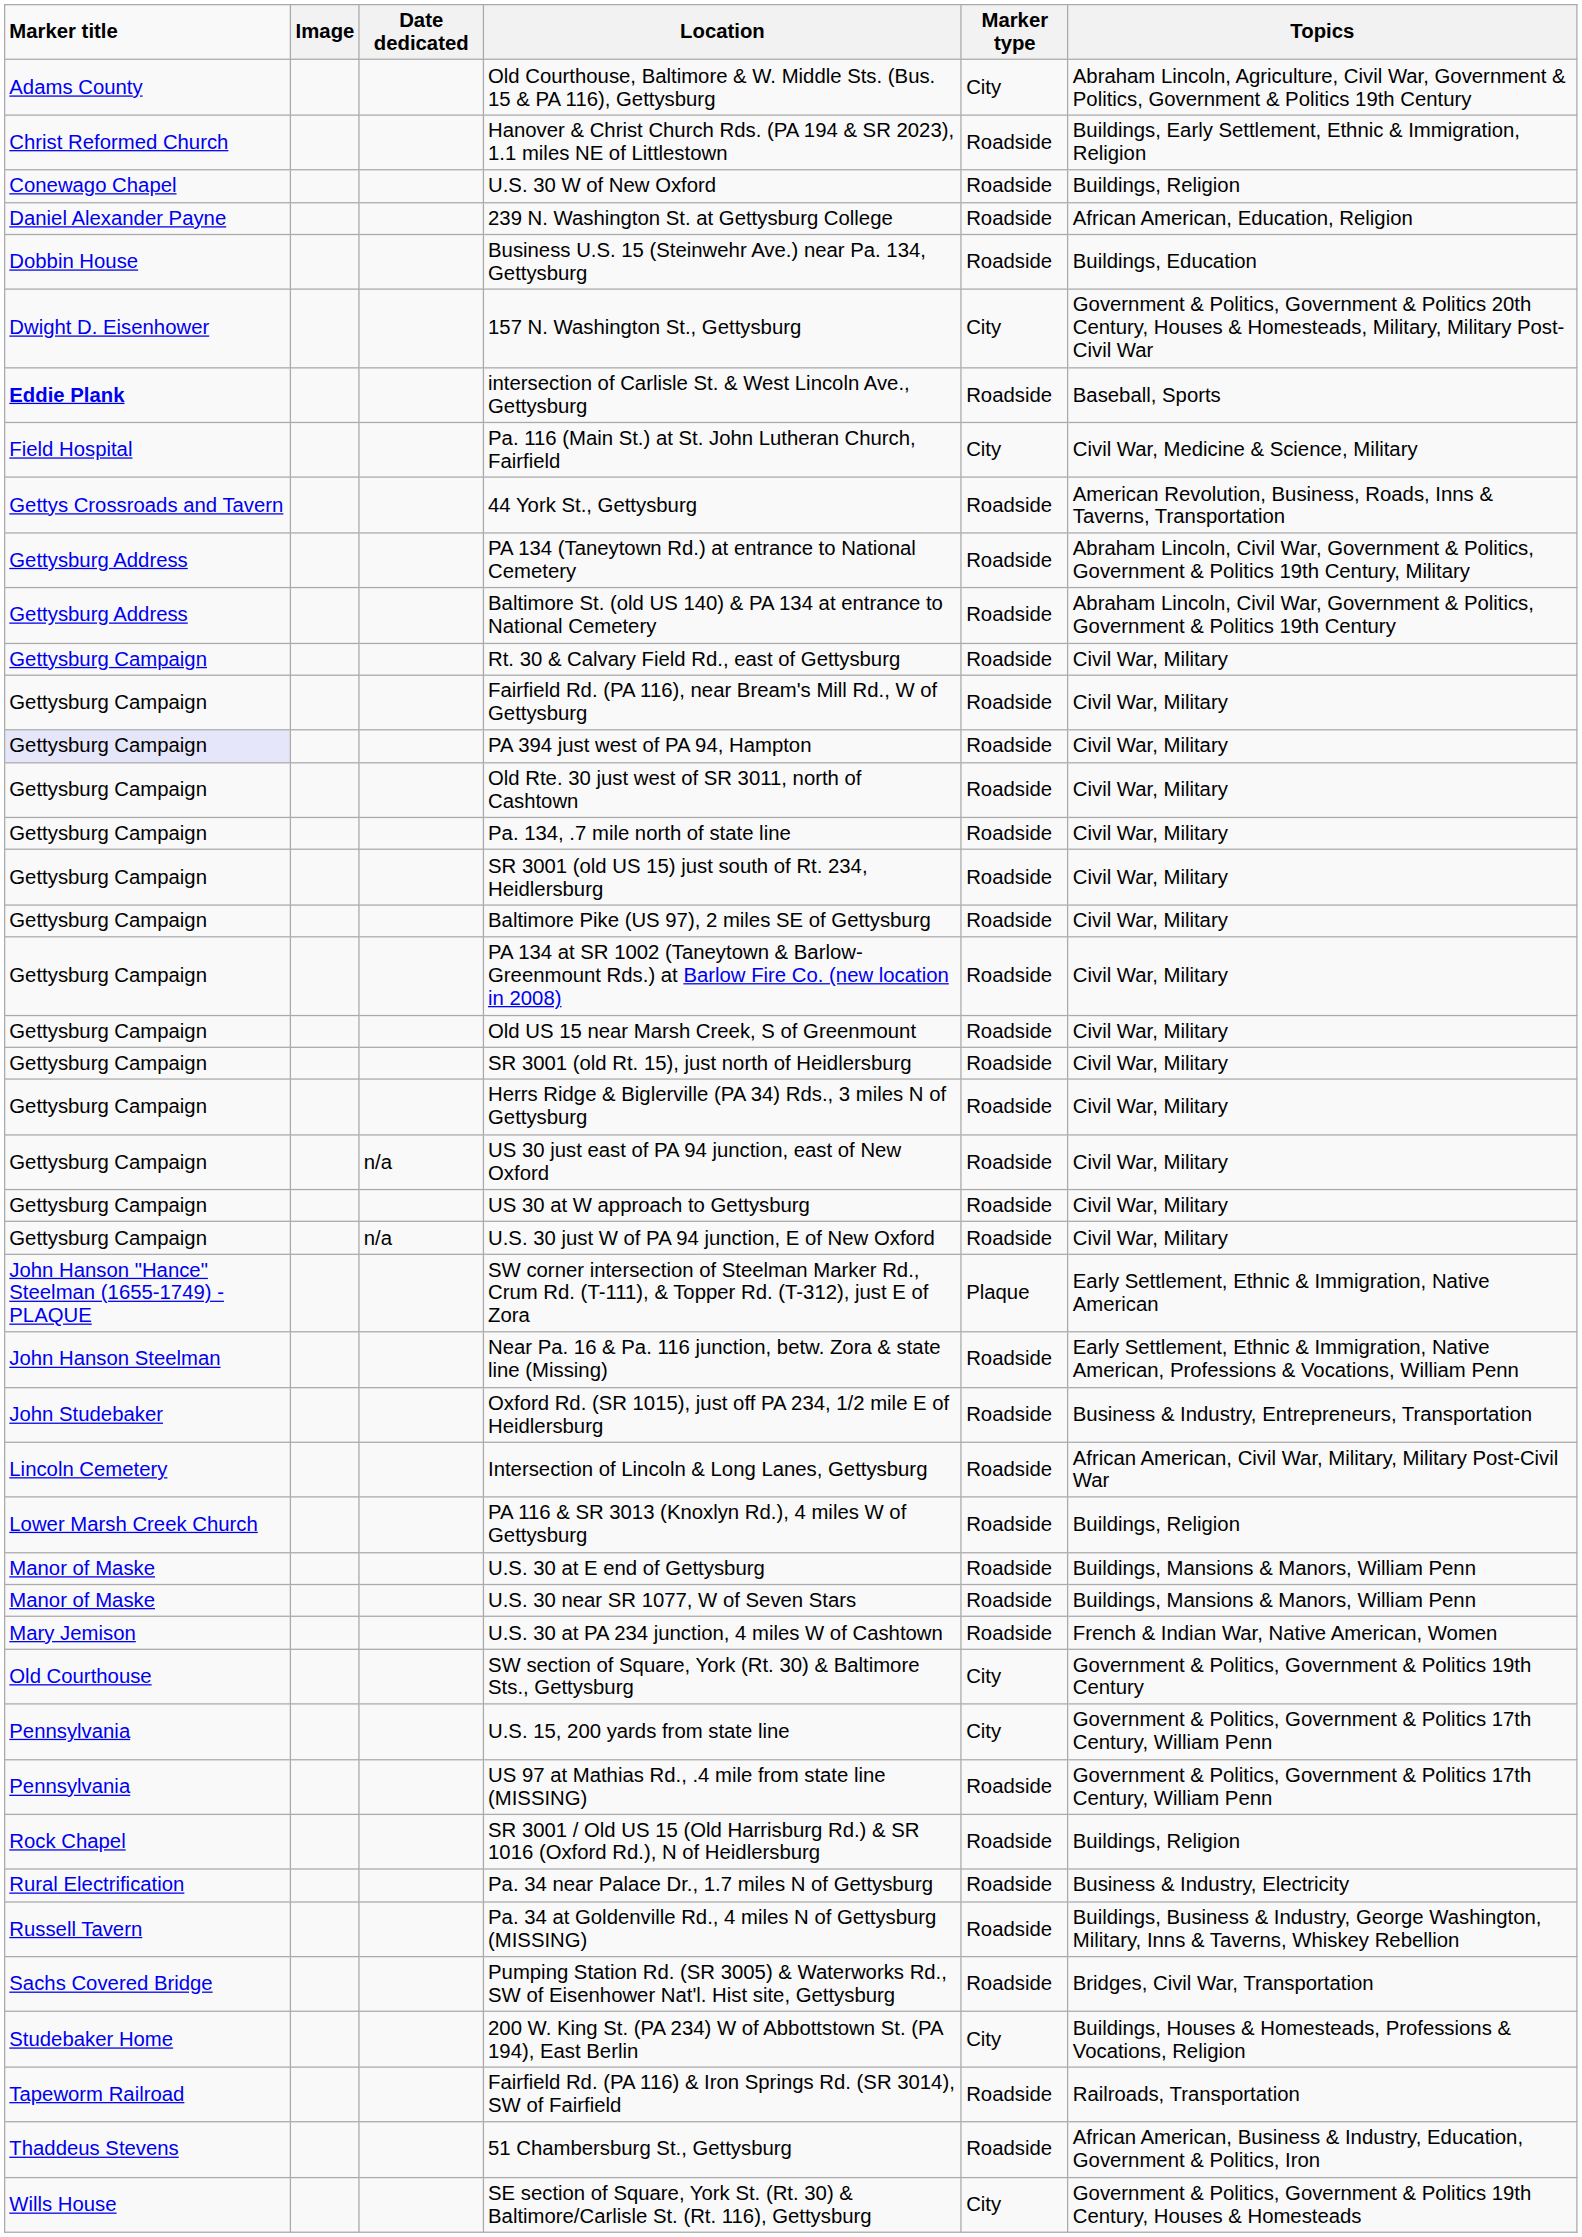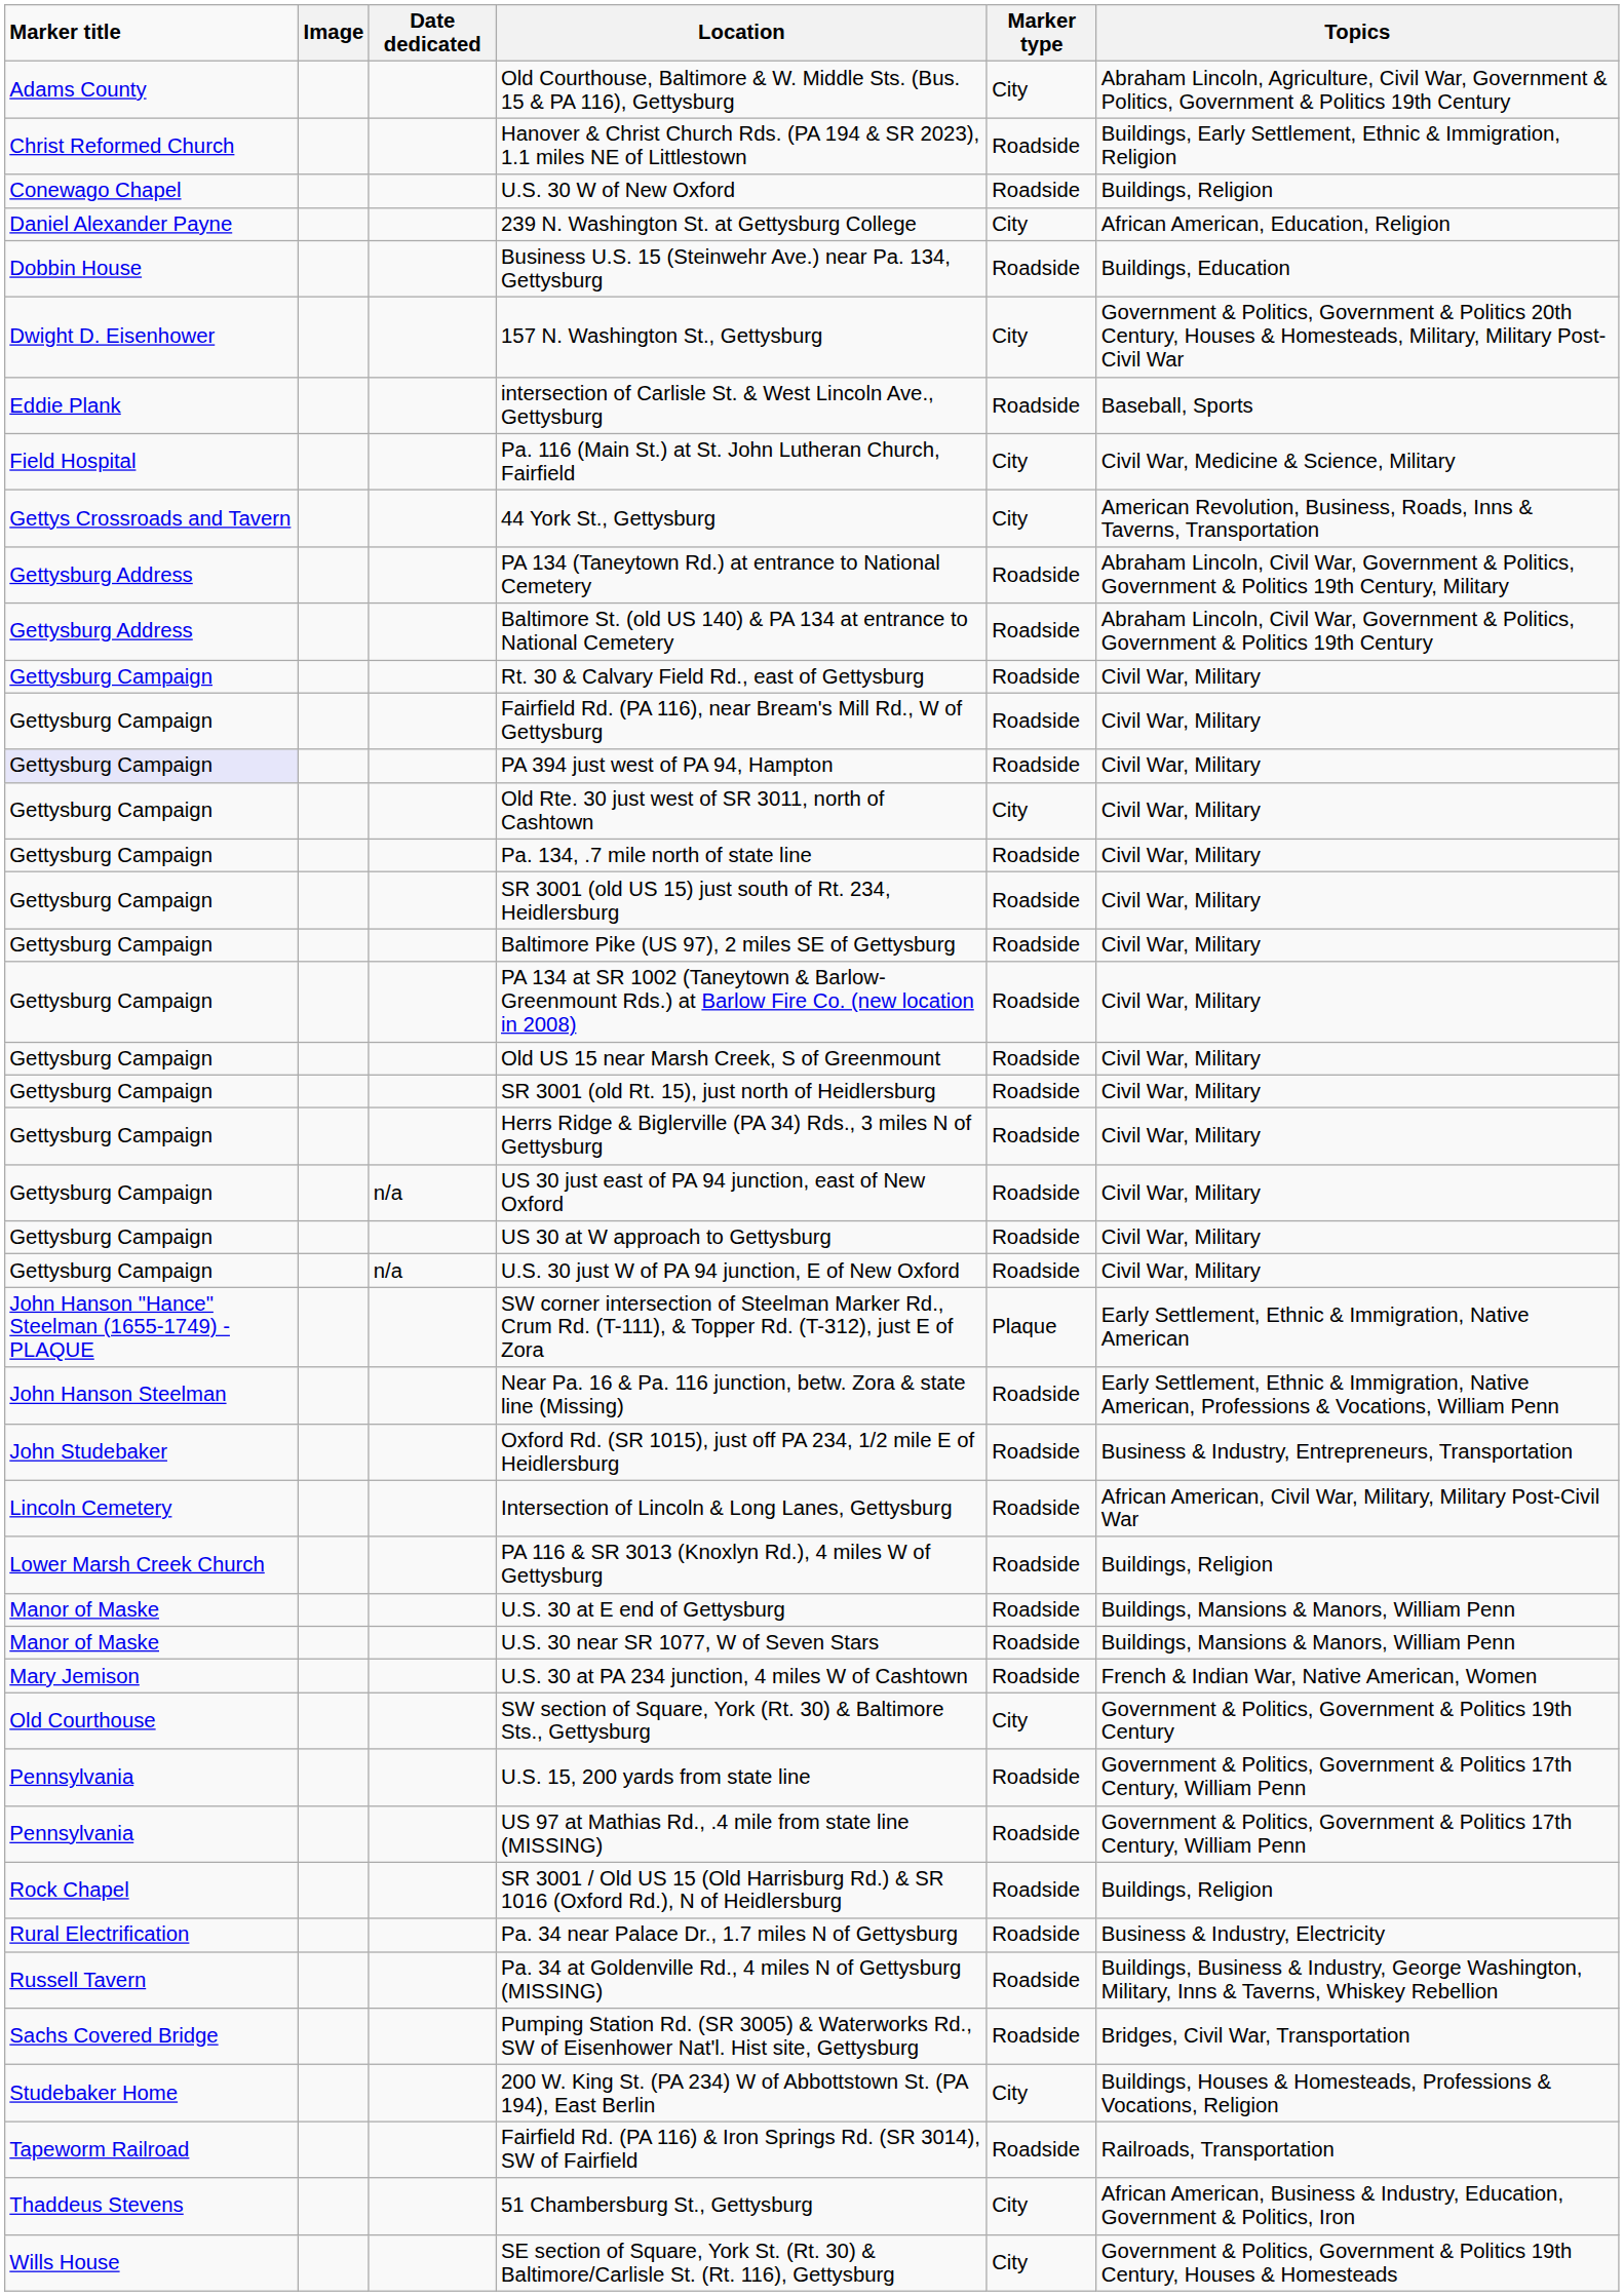239 N. Washington St. at Gettysburg College | Marker type: Roadside -> City
intersection of Carlisle St. & West Lincoln Ave., Gettysburg | Marker title: bold -> normal
44 York St., Gettysburg | Marker type: Roadside -> City
Old Rte. 30 just west of SR 3011, north of Cashtown | Marker type: Roadside -> City
U.S. 15, 200 yards from state line | Marker type: City -> Roadside
51 Chambersburg St., Gettysburg | Marker type: Roadside -> City
